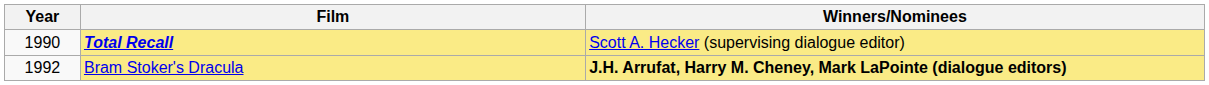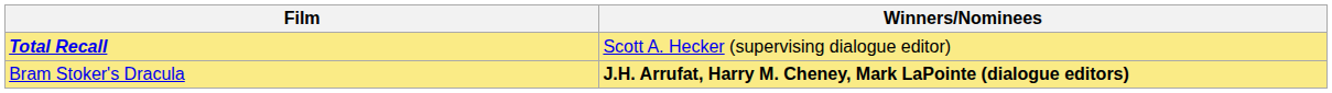- column: Year | 1990 | 1992
